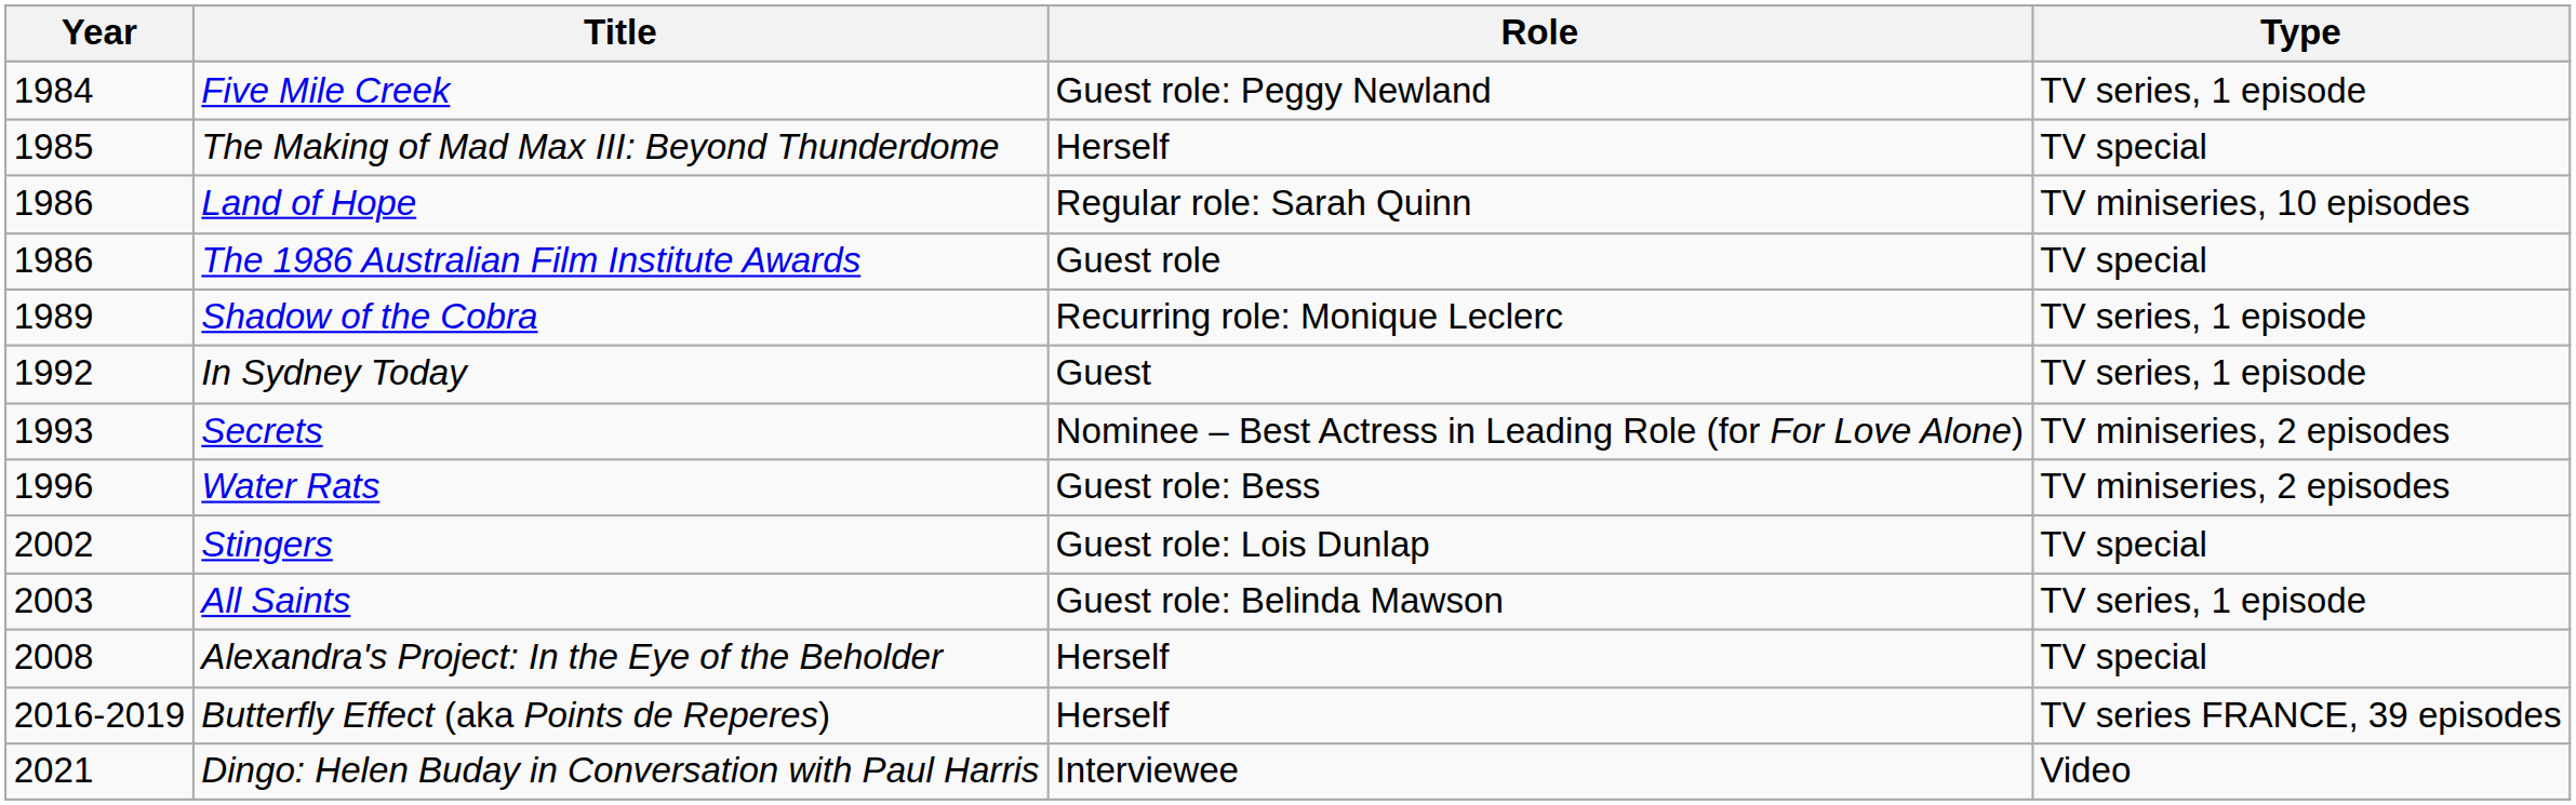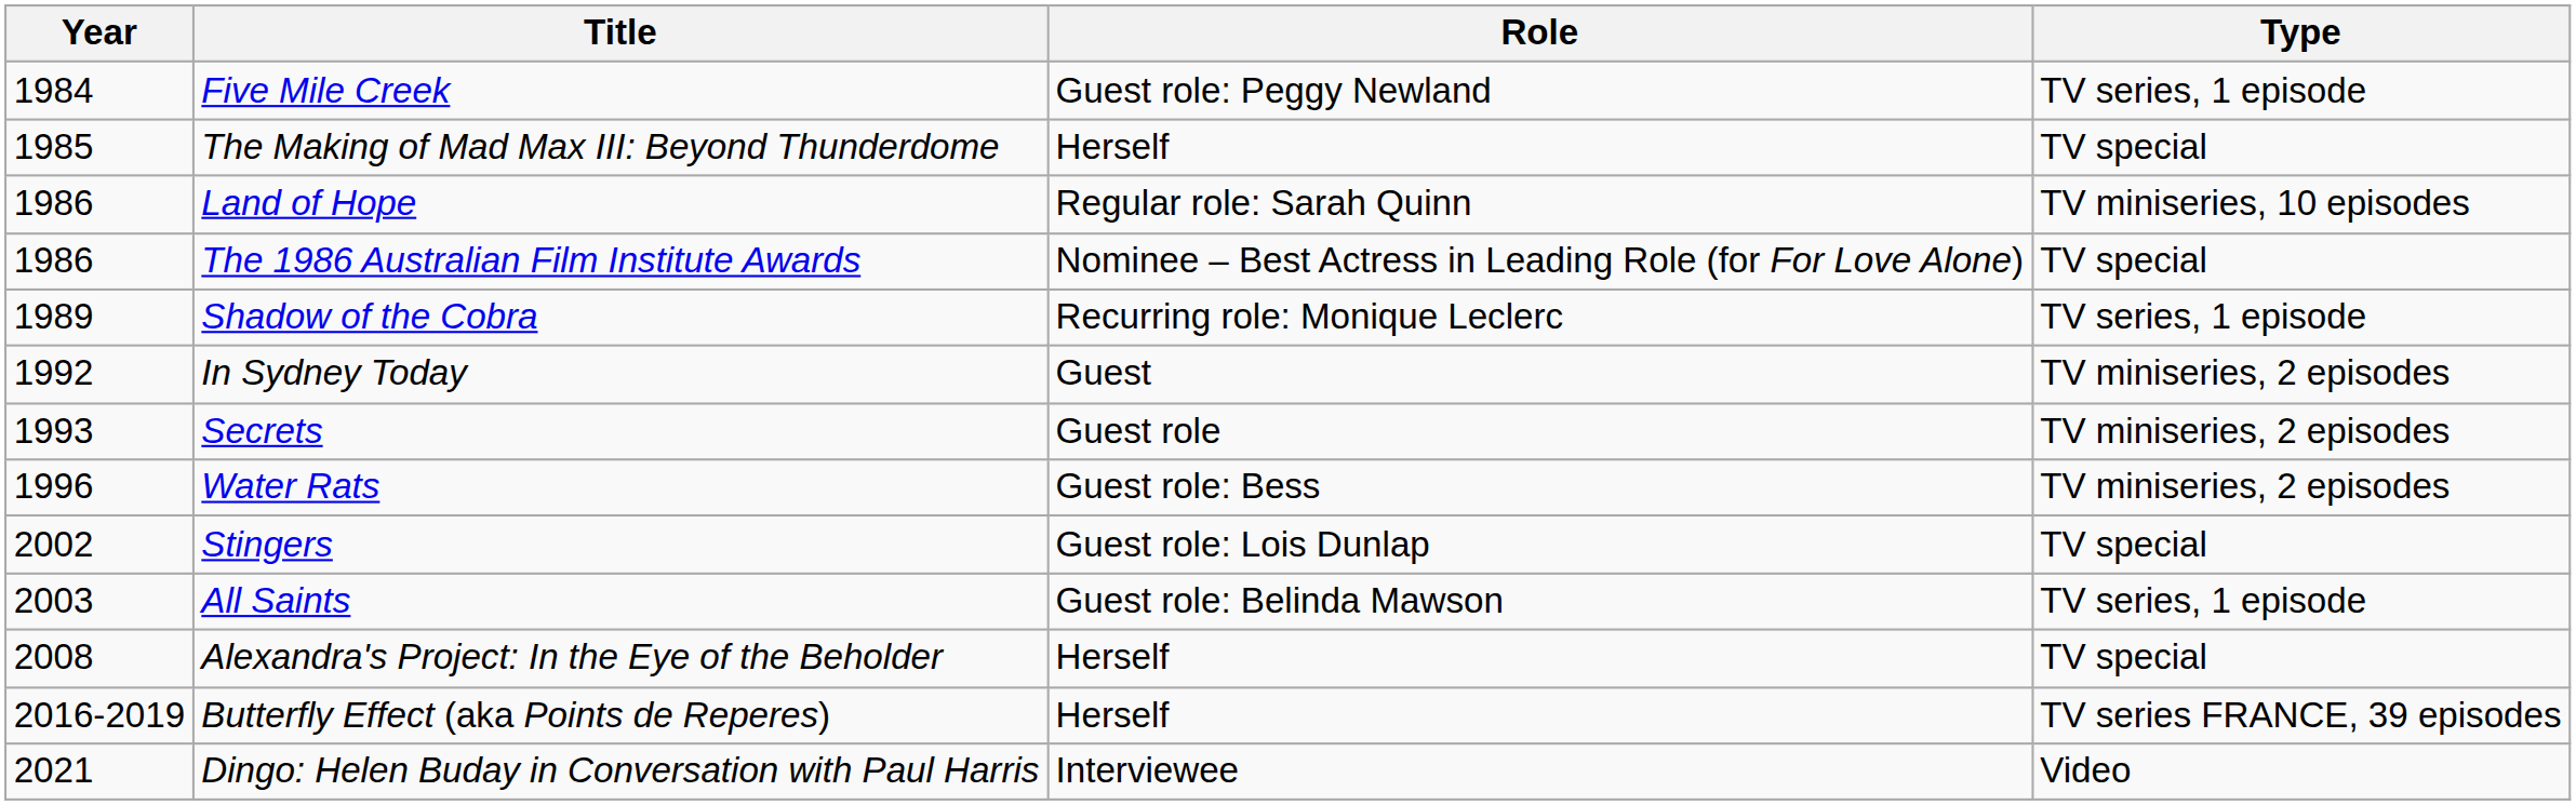The 1986 Australian Film Institute Awards | Role: Guest role -> Nominee – Best Actress in Leading Role (for For Love Alone)
In Sydney Today | Type: TV series, 1 episode -> TV miniseries, 2 episodes
Secrets | Role: Nominee – Best Actress in Leading Role (for For Love Alone) -> Guest role
